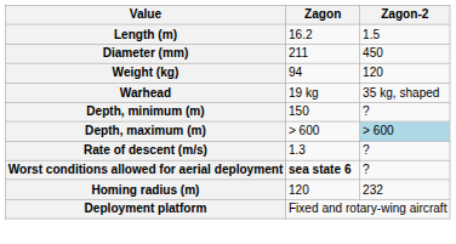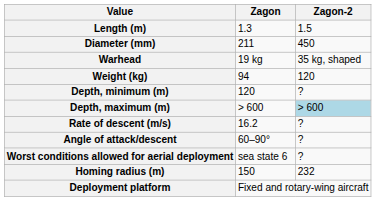Length (m) | Zagon: 16.2 -> 1.3
rows swapped: Weight (kg) <-> Warhead
Depth, minimum (m) | Zagon: 150 -> 120
Rate of descent (m/s) | Zagon: 1.3 -> 16.2
+ row: Angle of attack/descent | 60–90° | ?
Worst conditions allowed for aerial deployment | Zagon: bold -> normal
Homing radius (m) | Zagon: 120 -> 150
